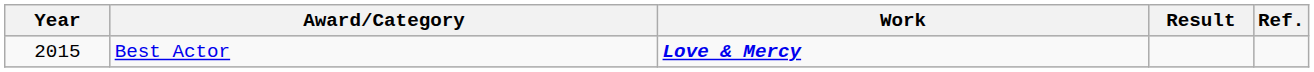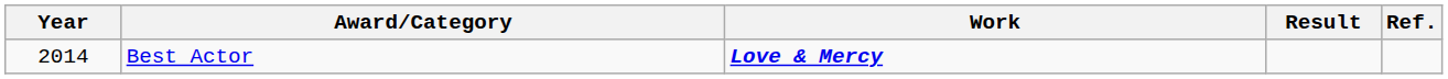Best Actor | Year: 2015 -> 2014
